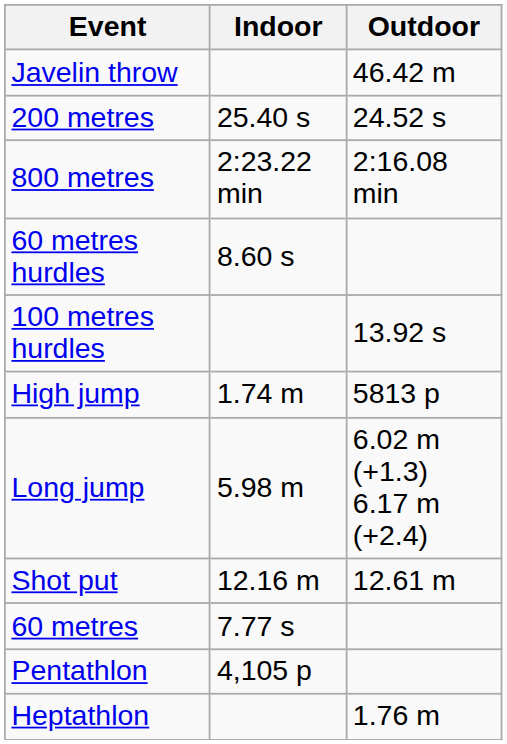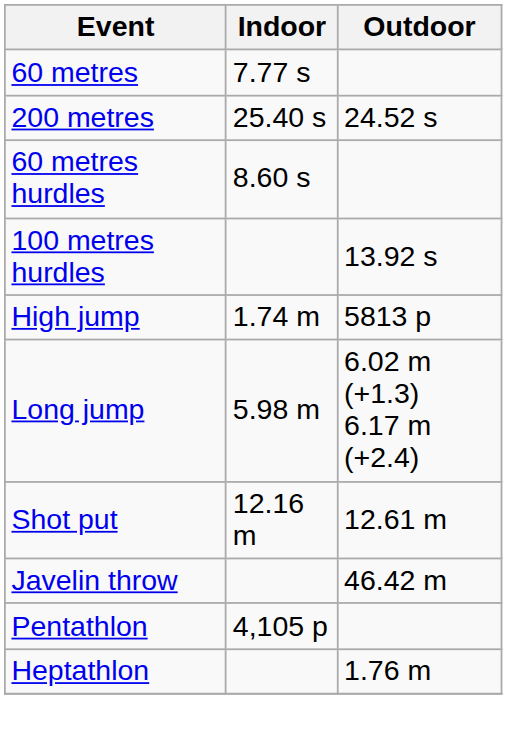rows swapped: 60 metres <-> Javelin throw
- row: 800 metres | 2:23.22 min | 2:16.08 min
